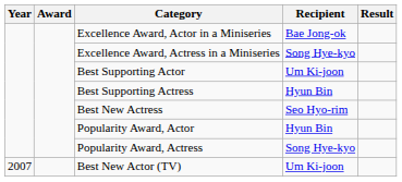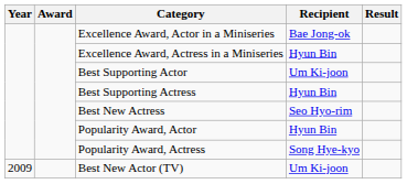Excellence Award, Actress in a Miniseries | Recipient: Song Hye-kyo -> Hyun Bin
Best New Actor (TV) | Year: 2007 -> 2009
